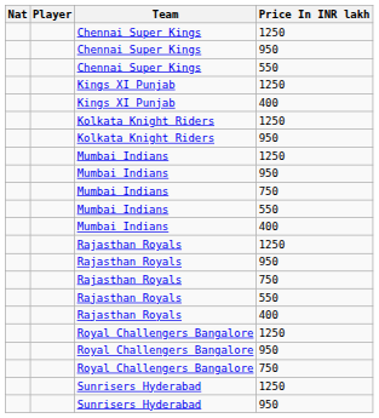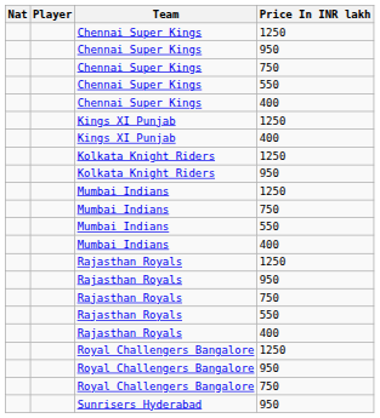+ row: Chennai Super Kings | 750
+ row: Chennai Super Kings | 400
- row: Mumbai Indians | 950
- row: Sunrisers Hyderabad | 1250
